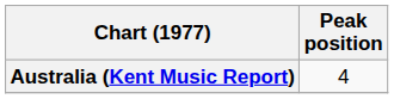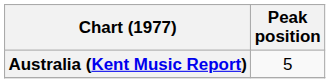Australia (Kent Music Report) | Peak position: 4 -> 5
